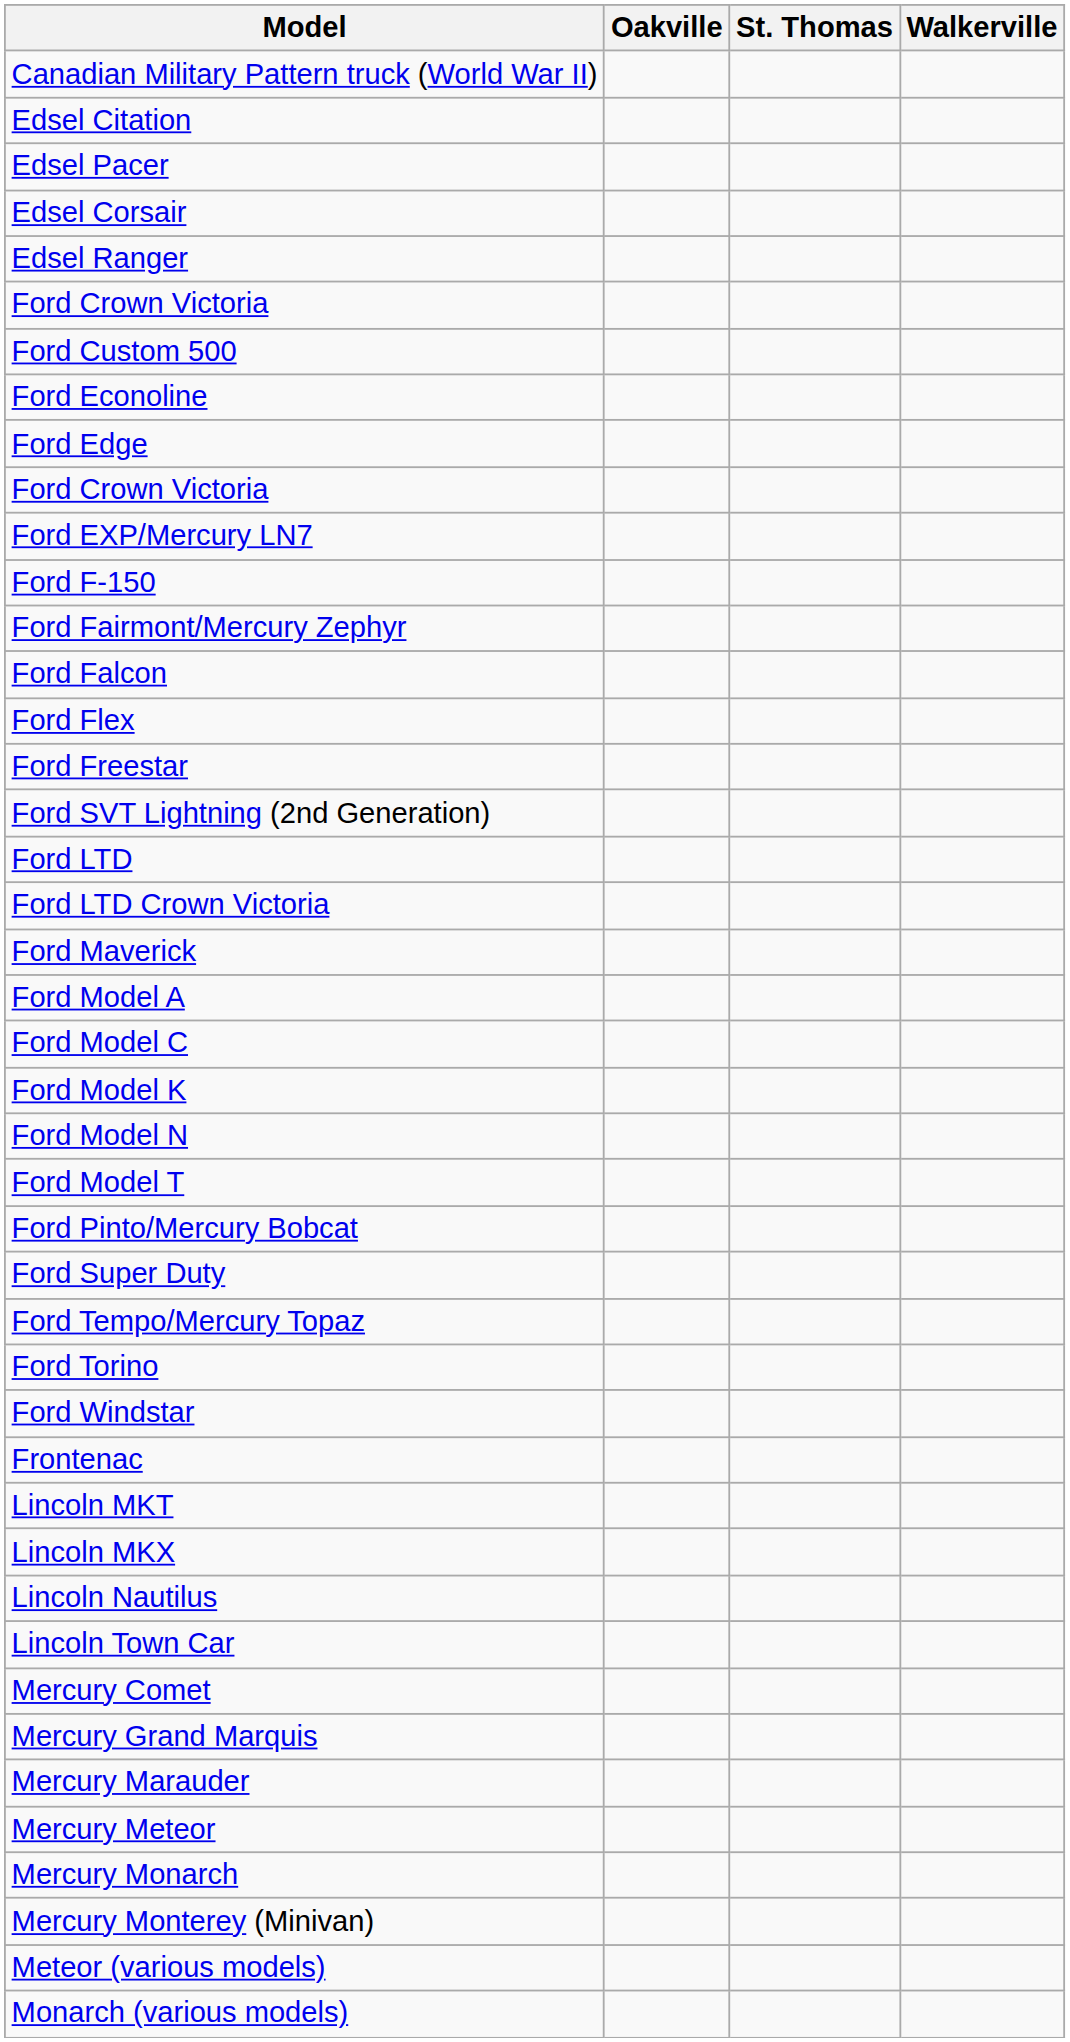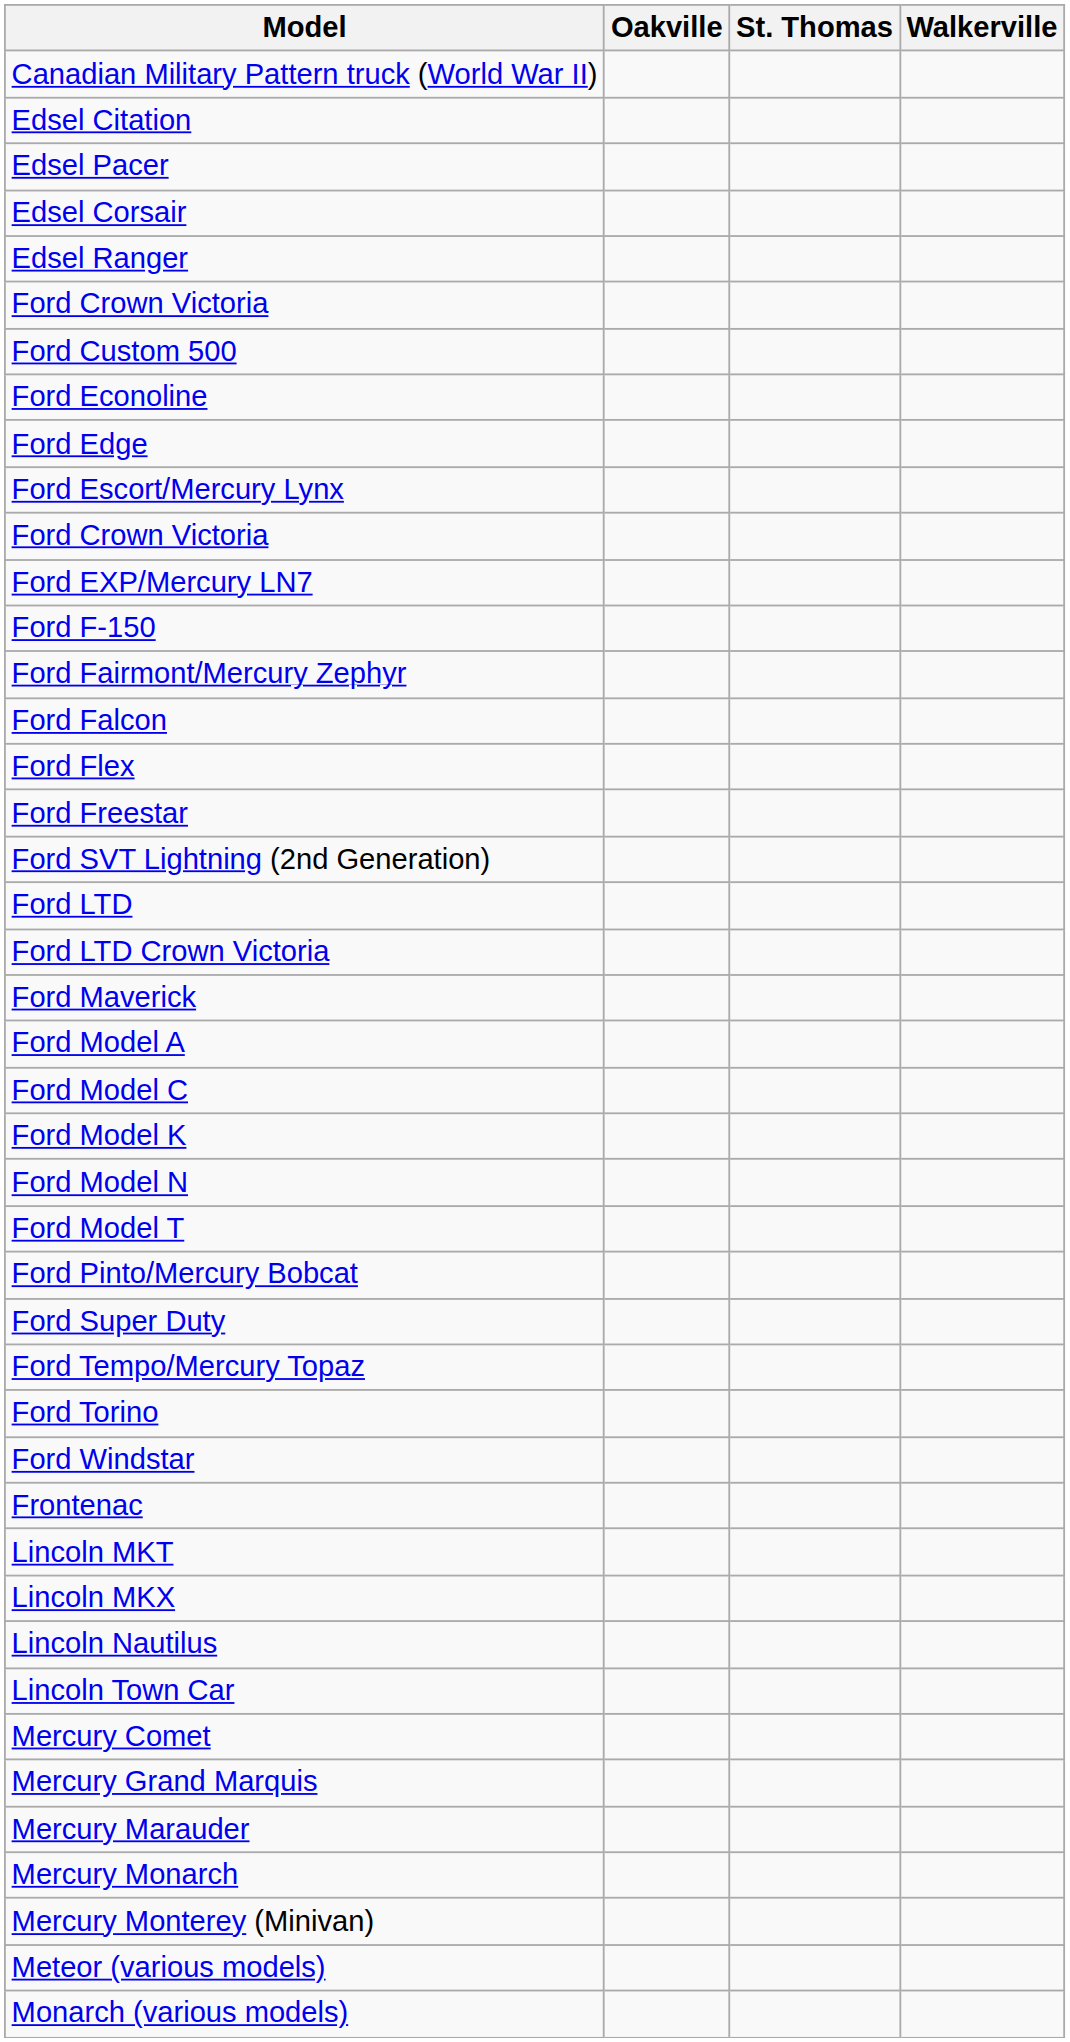+ row: Ford Escort/Mercury Lynx
- row: Mercury Meteor
